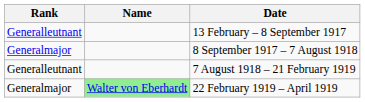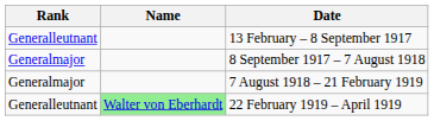7 August 1918 – 21 February 1919 | Rank: Generalleutnant -> Generalmajor
22 February 1919 – April 1919 | Rank: Generalmajor -> Generalleutnant
